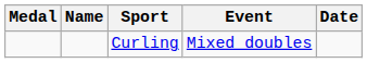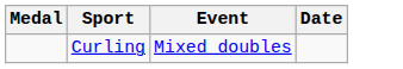- column: Name
